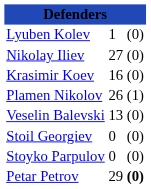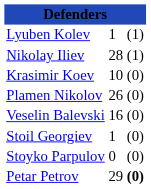Lyuben Kolev | column 3: (0) -> (1)
Nikolay Iliev | column 2: 27 -> 28
Nikolay Iliev | column 3: (0) -> (1)
Krasimir Koev | column 2: 16 -> 10
Plamen Nikolov | column 3: (1) -> (0)
Veselin Balevski | column 2: 13 -> 16
Stoil Georgiev | column 2: 0 -> 1
